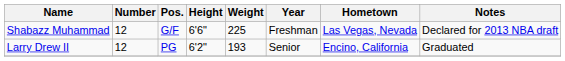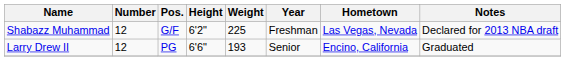Shabazz Muhammad | Height: 6'6" -> 6'2"
Larry Drew II | Height: 6'2" -> 6'6"
